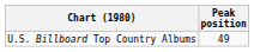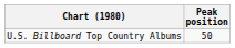U.S. Billboard Top Country Albums | Peak position: 49 -> 50
